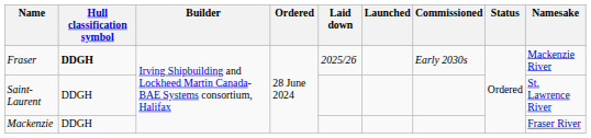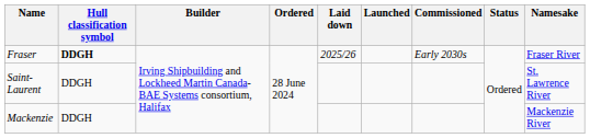Fraser | Namesake: Mackenzie River -> Fraser River
Mackenzie | Namesake: Fraser River -> Mackenzie River
